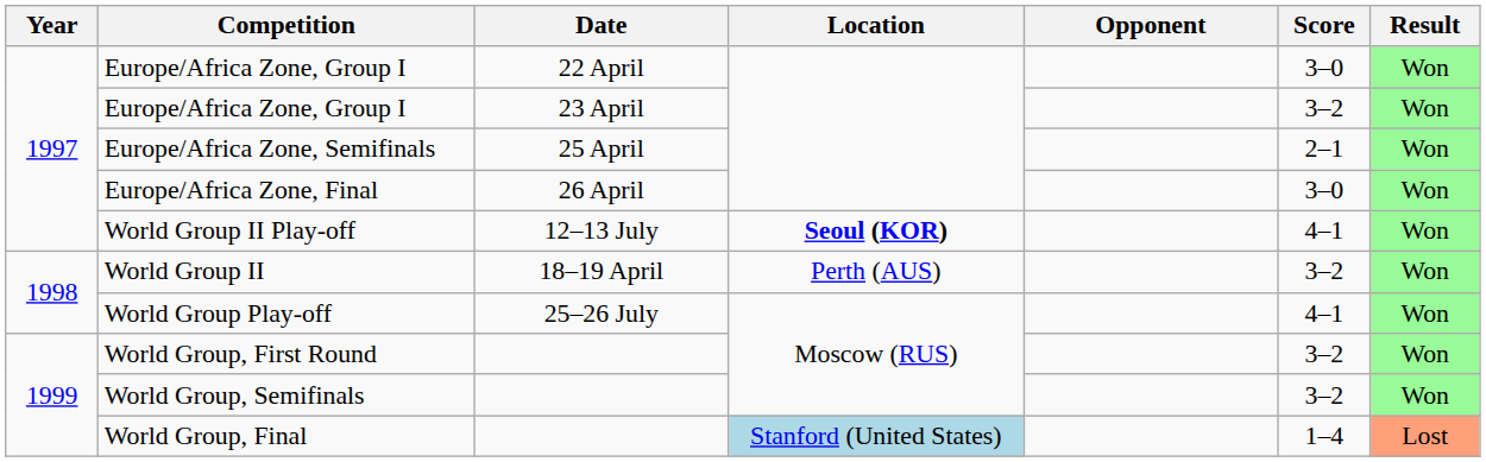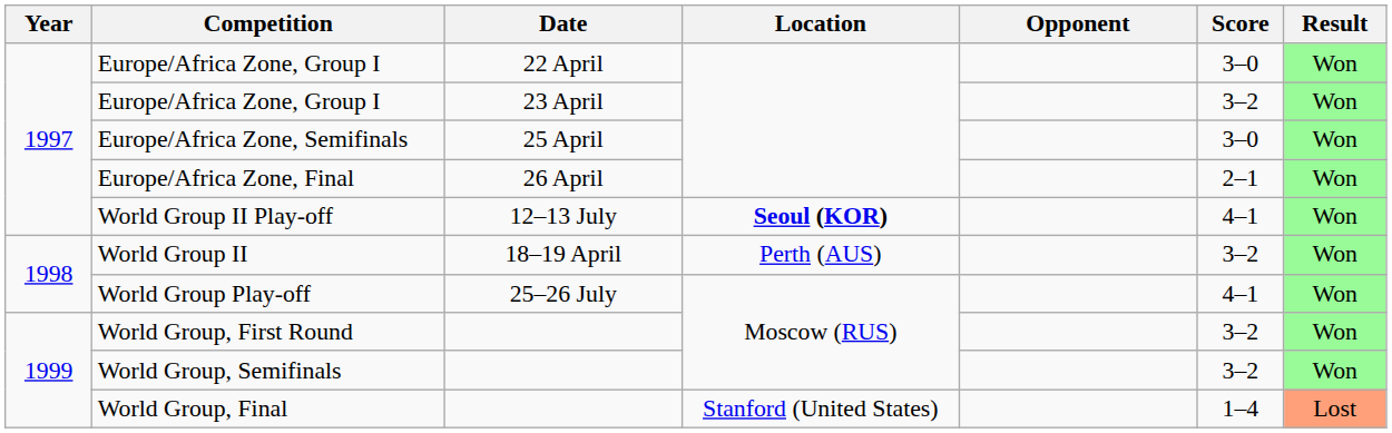Europe/Africa Zone, Semifinals | Score: 2–1 -> 3–0
Europe/Africa Zone, Final | Score: 3–0 -> 2–1
World Group, Final | Location: lightblue background -> no background
